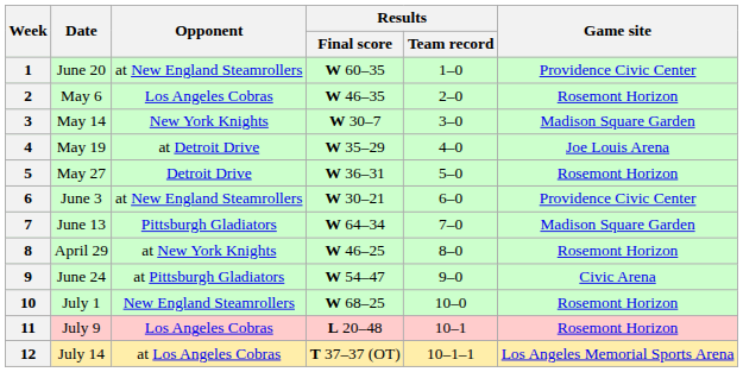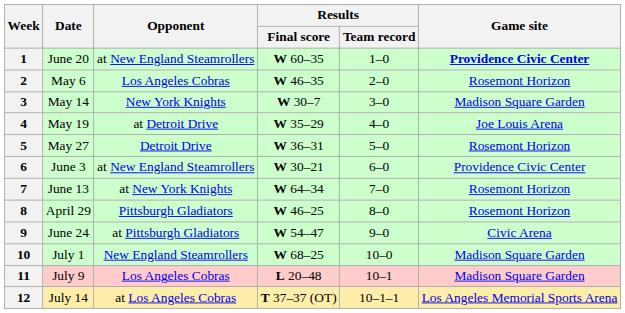1 | Game site: normal -> bold
7 | Opponent: Pittsburgh Gladiators -> at New York Knights
7 | Game site: Madison Square Garden -> Rosemont Horizon
8 | Opponent: at New York Knights -> Pittsburgh Gladiators
10 | Game site: Rosemont Horizon -> Madison Square Garden
11 | Game site: Rosemont Horizon -> Madison Square Garden
